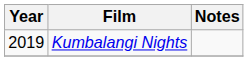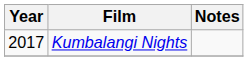Kumbalangi Nights | Year: 2019 -> 2017
